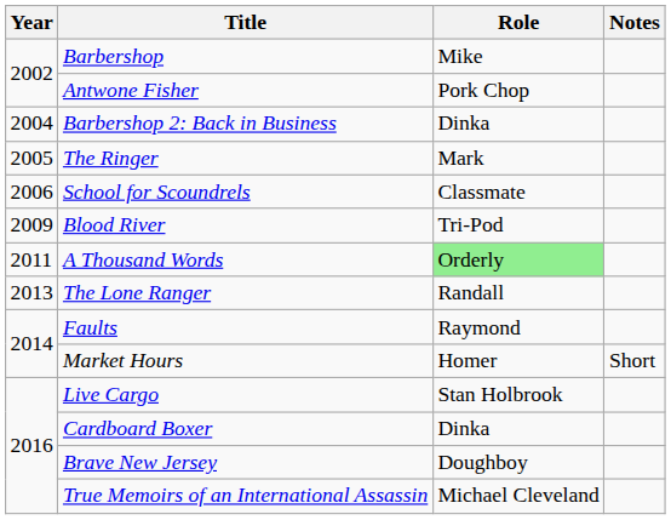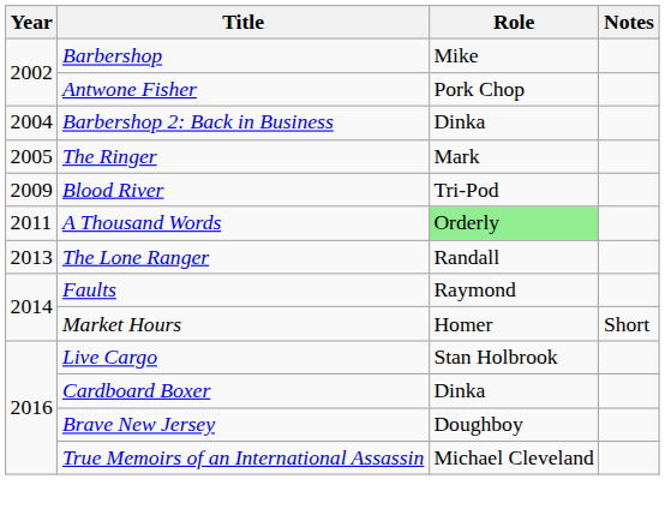- row: 2006 | School for Scoundrels | Classmate
